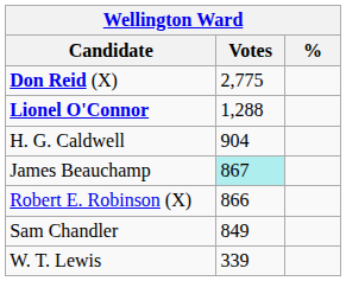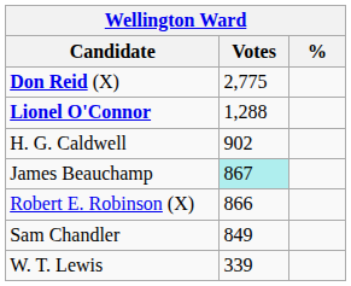H. G. Caldwell | Votes: 904 -> 902
